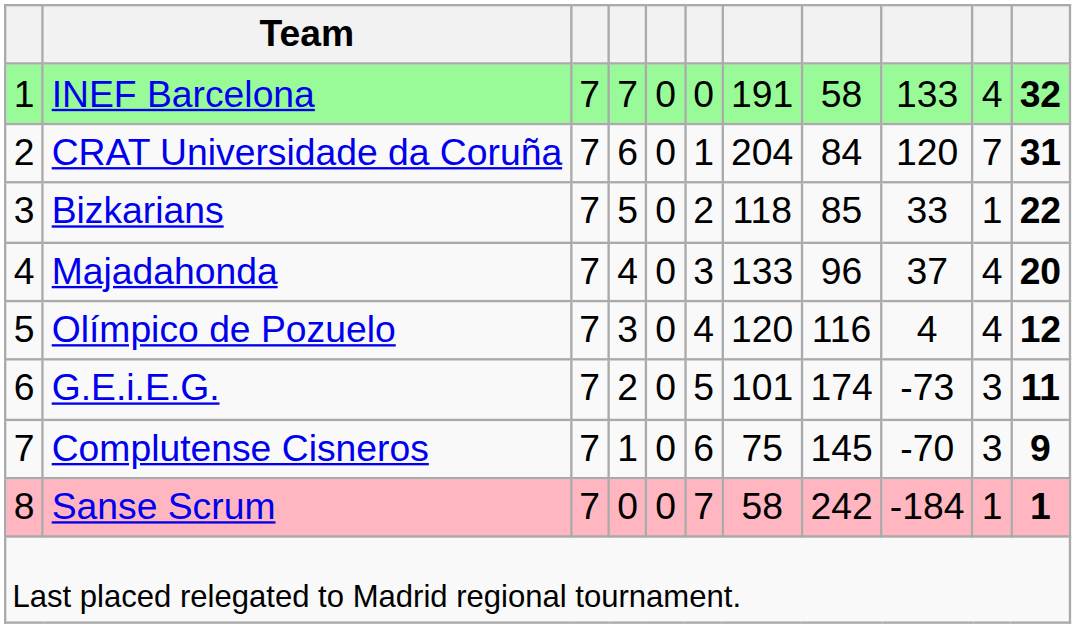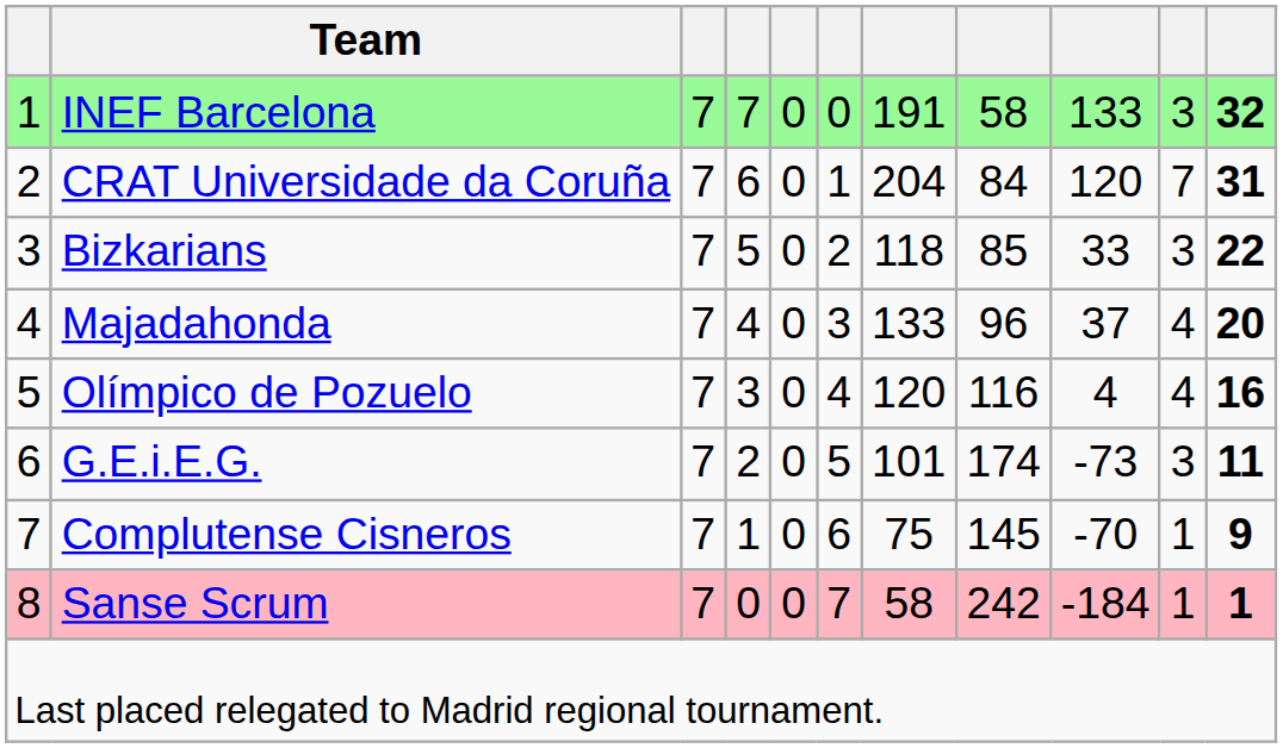INEF Barcelona | column 10: 4 -> 3
Bizkarians | column 10: 1 -> 3
Olímpico de Pozuelo | column 11: 12 -> 16
Complutense Cisneros | column 10: 3 -> 1
